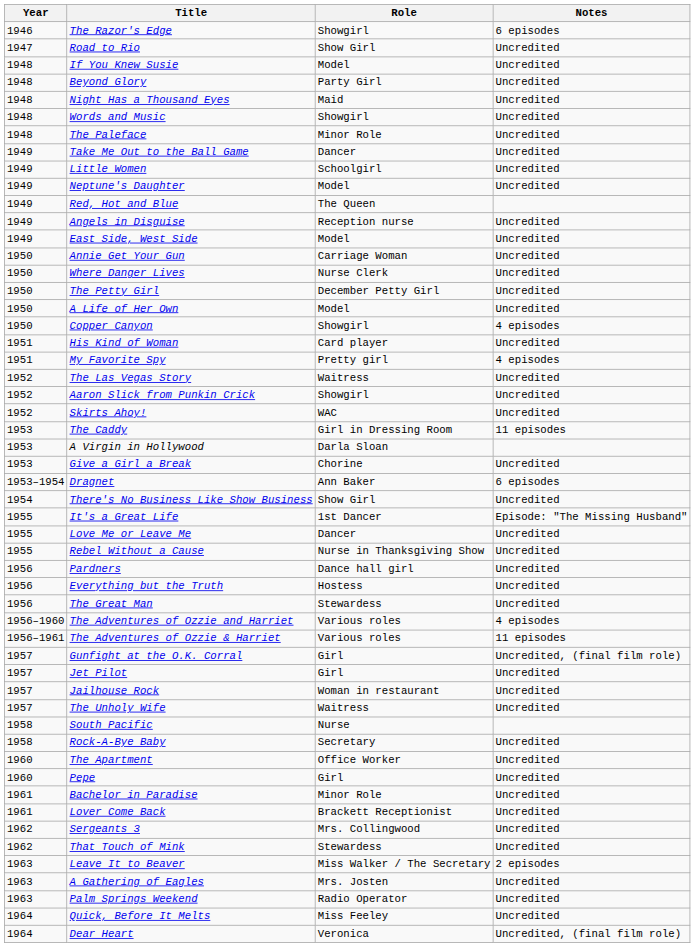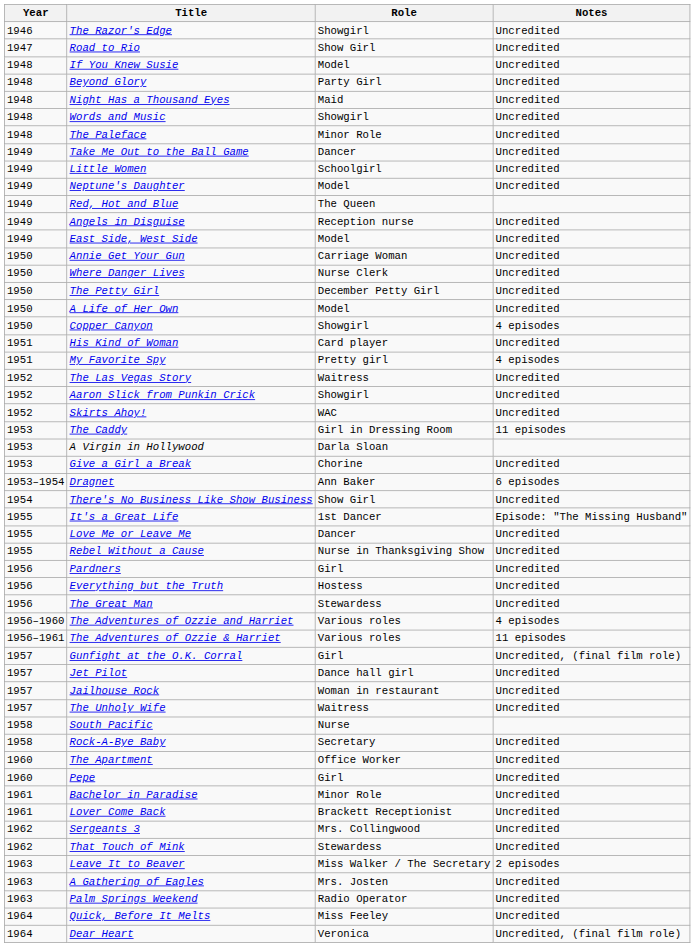The Razor's Edge | Notes: 6 episodes -> Uncredited
Pardners | Role: Dance hall girl -> Girl
Jet Pilot | Role: Girl -> Dance hall girl
